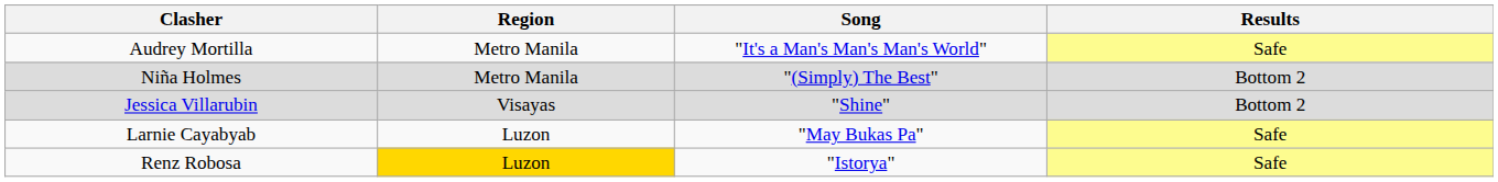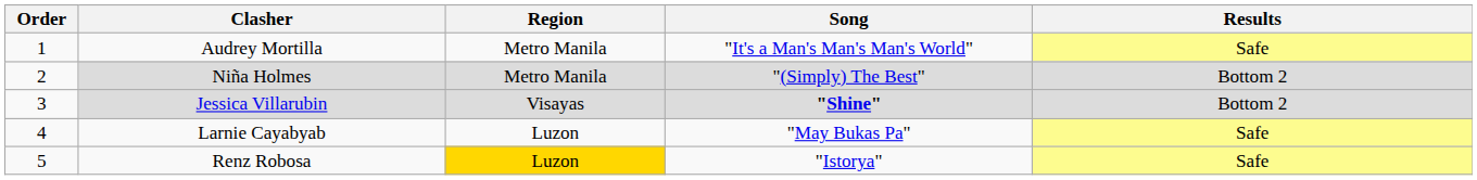+ column: Order | 1 | 2 | 3 | 4 | 5
Jessica Villarubin | Song: normal -> bold
